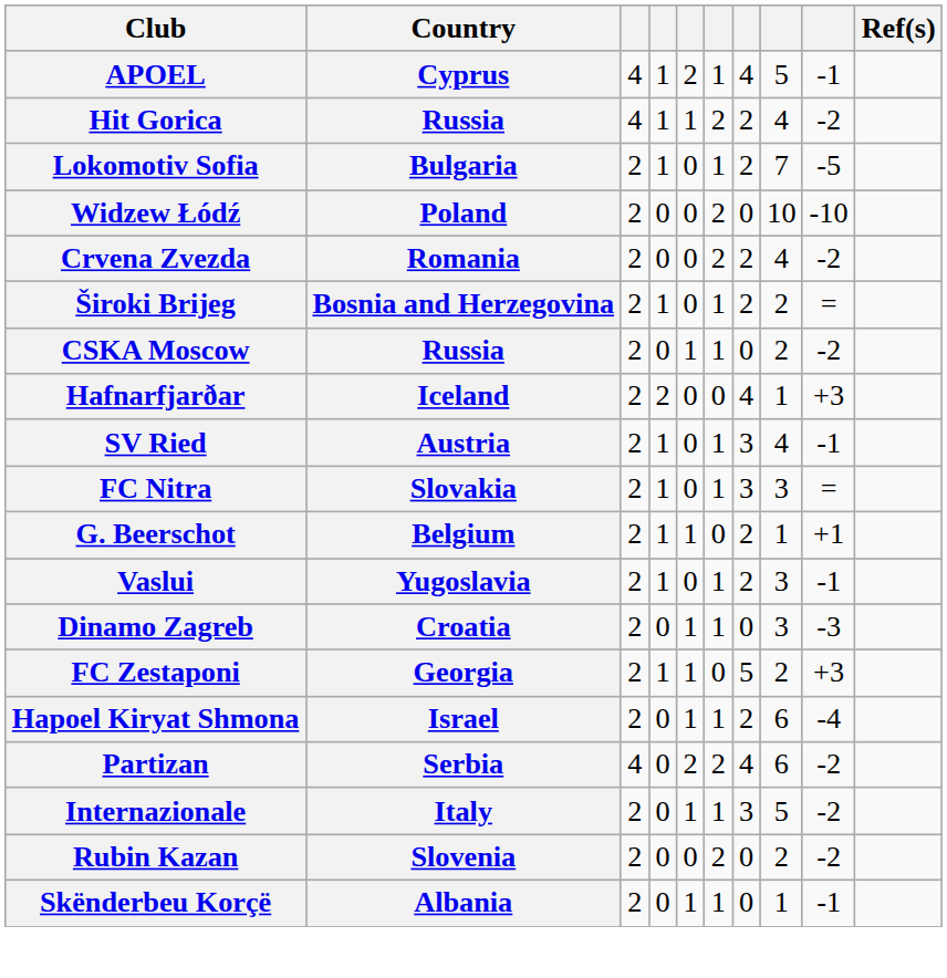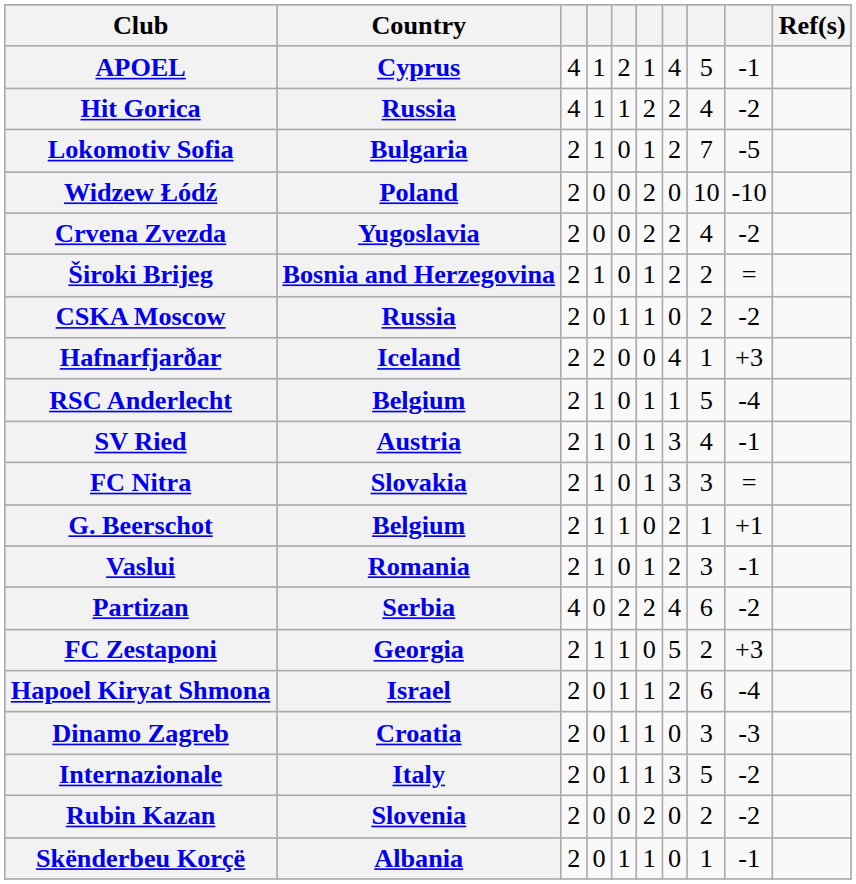Crvena Zvezda | Country: Romania -> Yugoslavia
+ row: RSC Anderlecht | Belgium | 2 | 1 | 0 | 1 | 1 | 5 | -4
Vaslui | Country: Yugoslavia -> Romania
rows swapped: Dinamo Zagreb <-> Partizan
